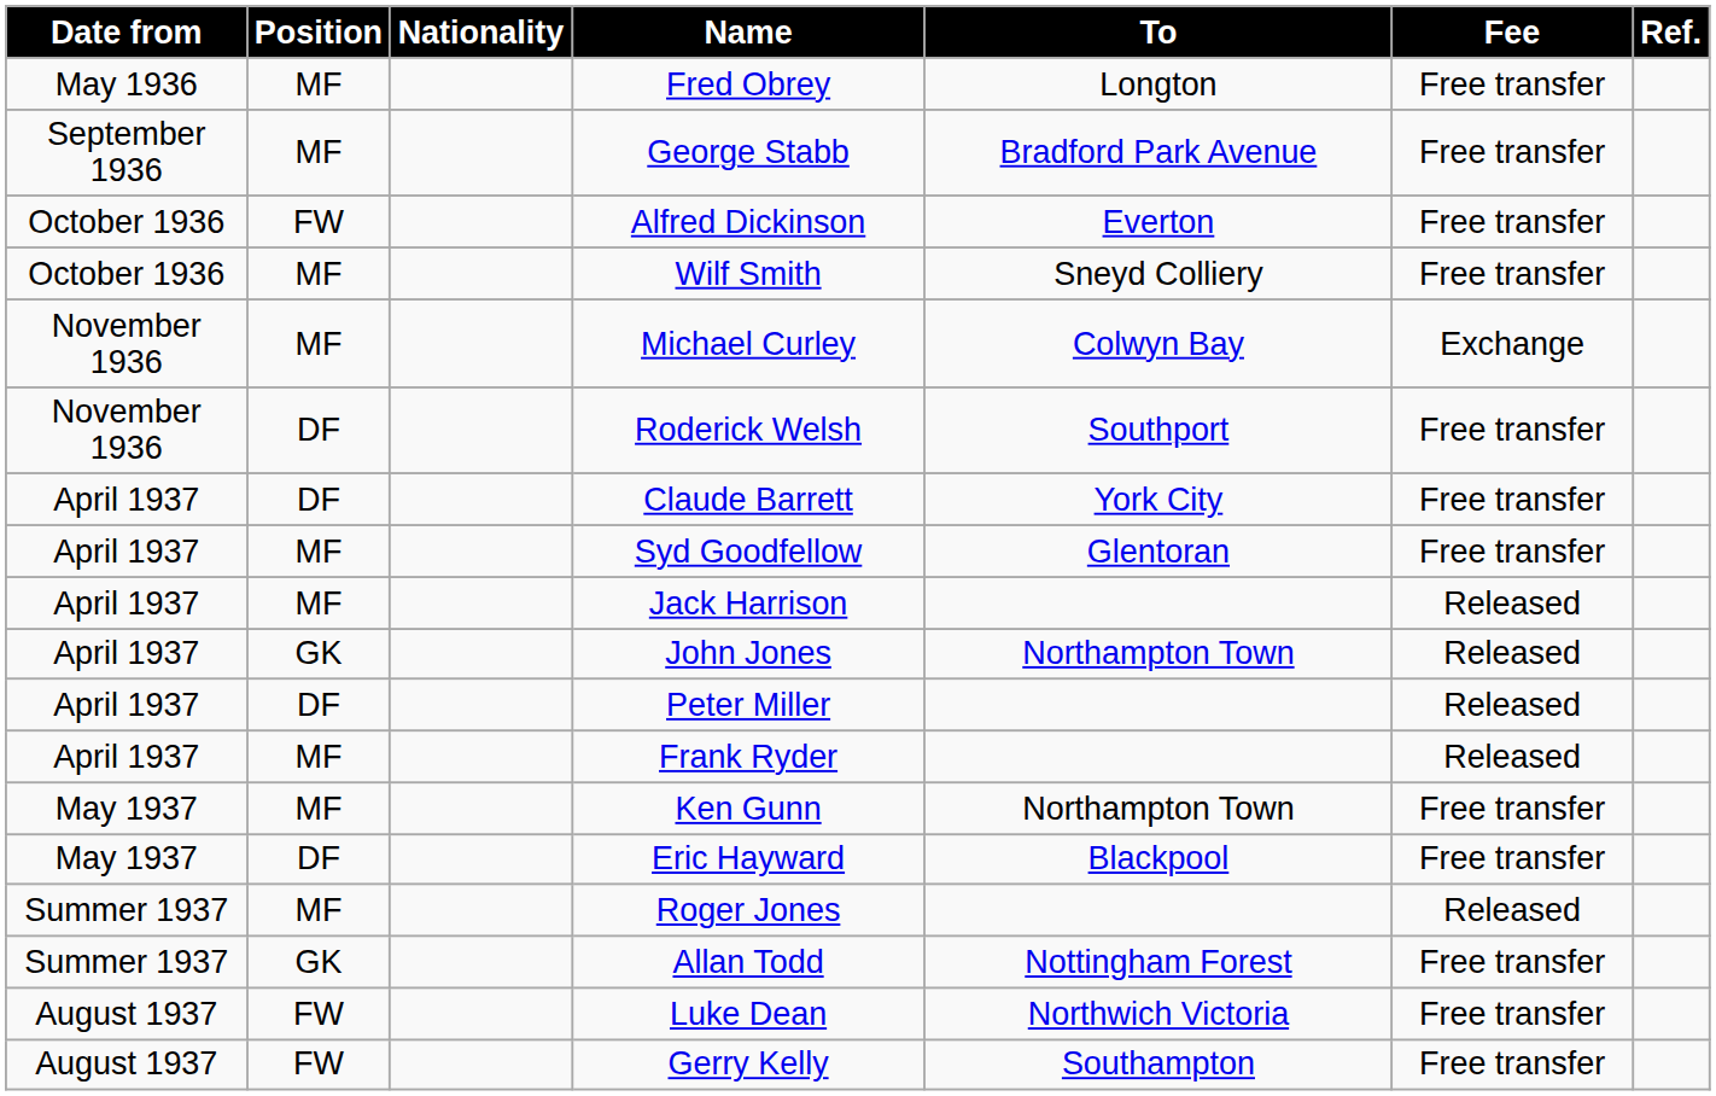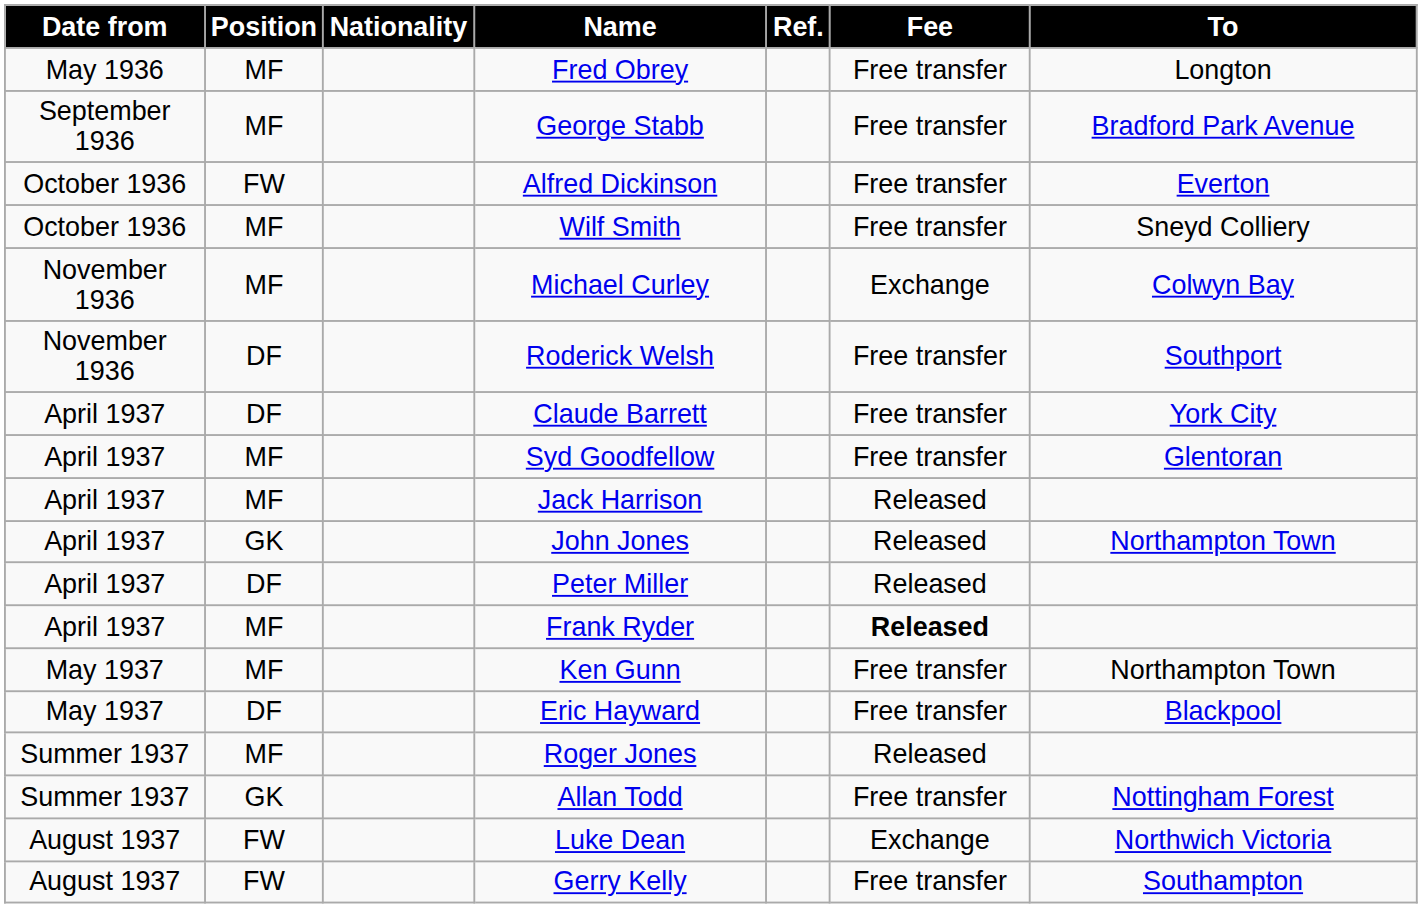columns swapped: To <-> Ref.
Frank Ryder | Fee: normal -> bold
Luke Dean | Fee: Free transfer -> Exchange
